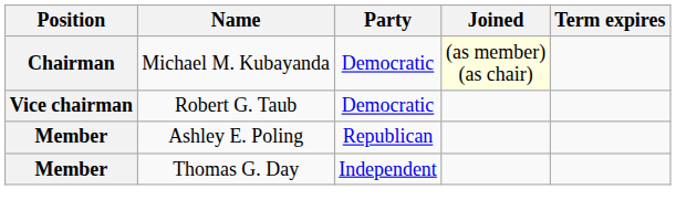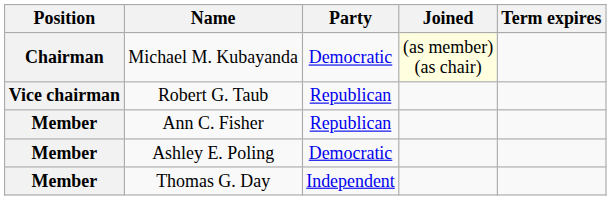Robert G. Taub | Party: Democratic -> Republican
+ row: Member | Ann C. Fisher | Republican
Ashley E. Poling | Party: Republican -> Democratic
